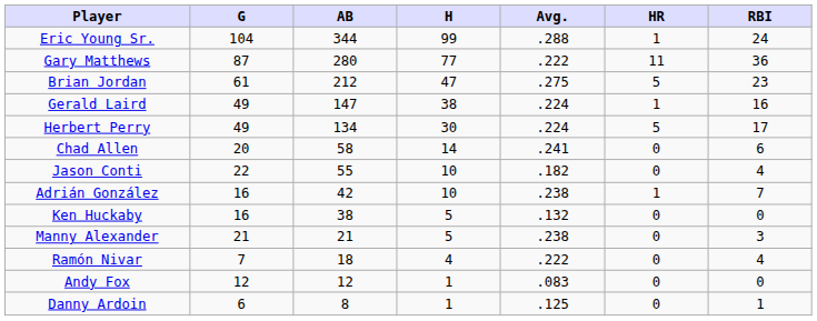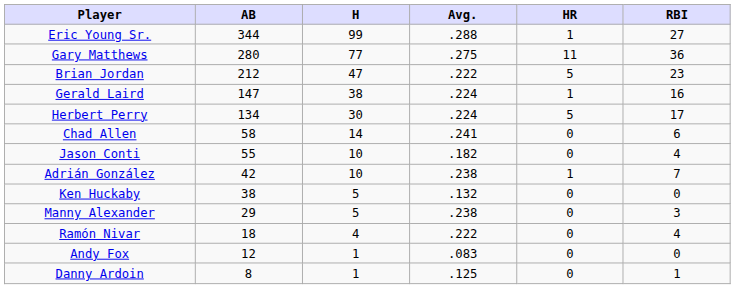- column: G | 104 | 87 | 61 | 49 | 49 | 20 | 22 | 16 | 16 | 21 | 7 | 12 | 6
Eric Young Sr. | RBI: 24 -> 27
Gary Matthews | Avg.: .222 -> .275
Brian Jordan | Avg.: .275 -> .222
Manny Alexander | AB: 21 -> 29
